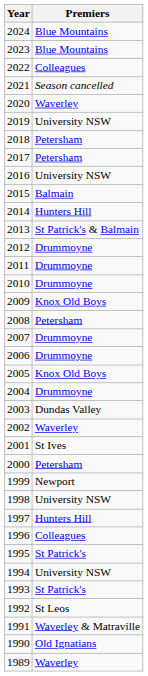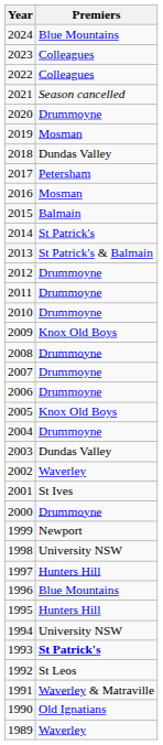2023 | Premiers: Blue Mountains -> Colleagues
2020 | Premiers: Waverley -> Drummoyne
2019 | Premiers: University NSW -> Mosman
2018 | Premiers: Petersham -> Dundas Valley
2016 | Premiers: University NSW -> Mosman
2014 | Premiers: Hunters Hill -> St Patrick's
2008 | Premiers: Petersham -> Drummoyne
2000 | Premiers: Petersham -> Drummoyne
1996 | Premiers: Colleagues -> Blue Mountains
1995 | Premiers: St Patrick's -> Hunters Hill
1993 | Premiers: normal -> bold
